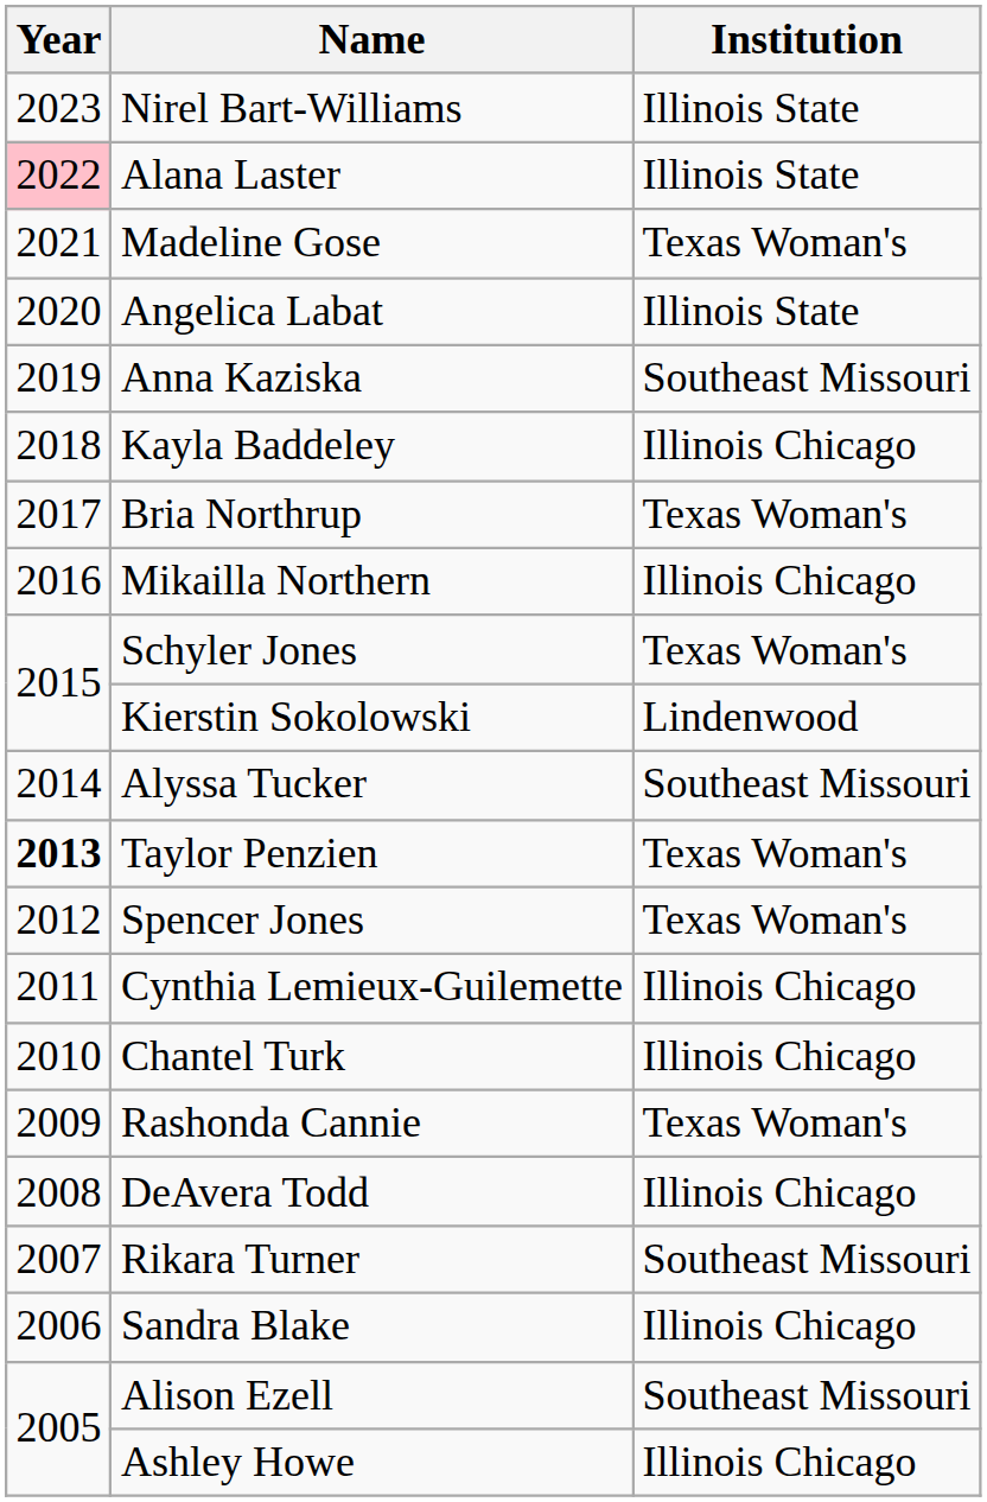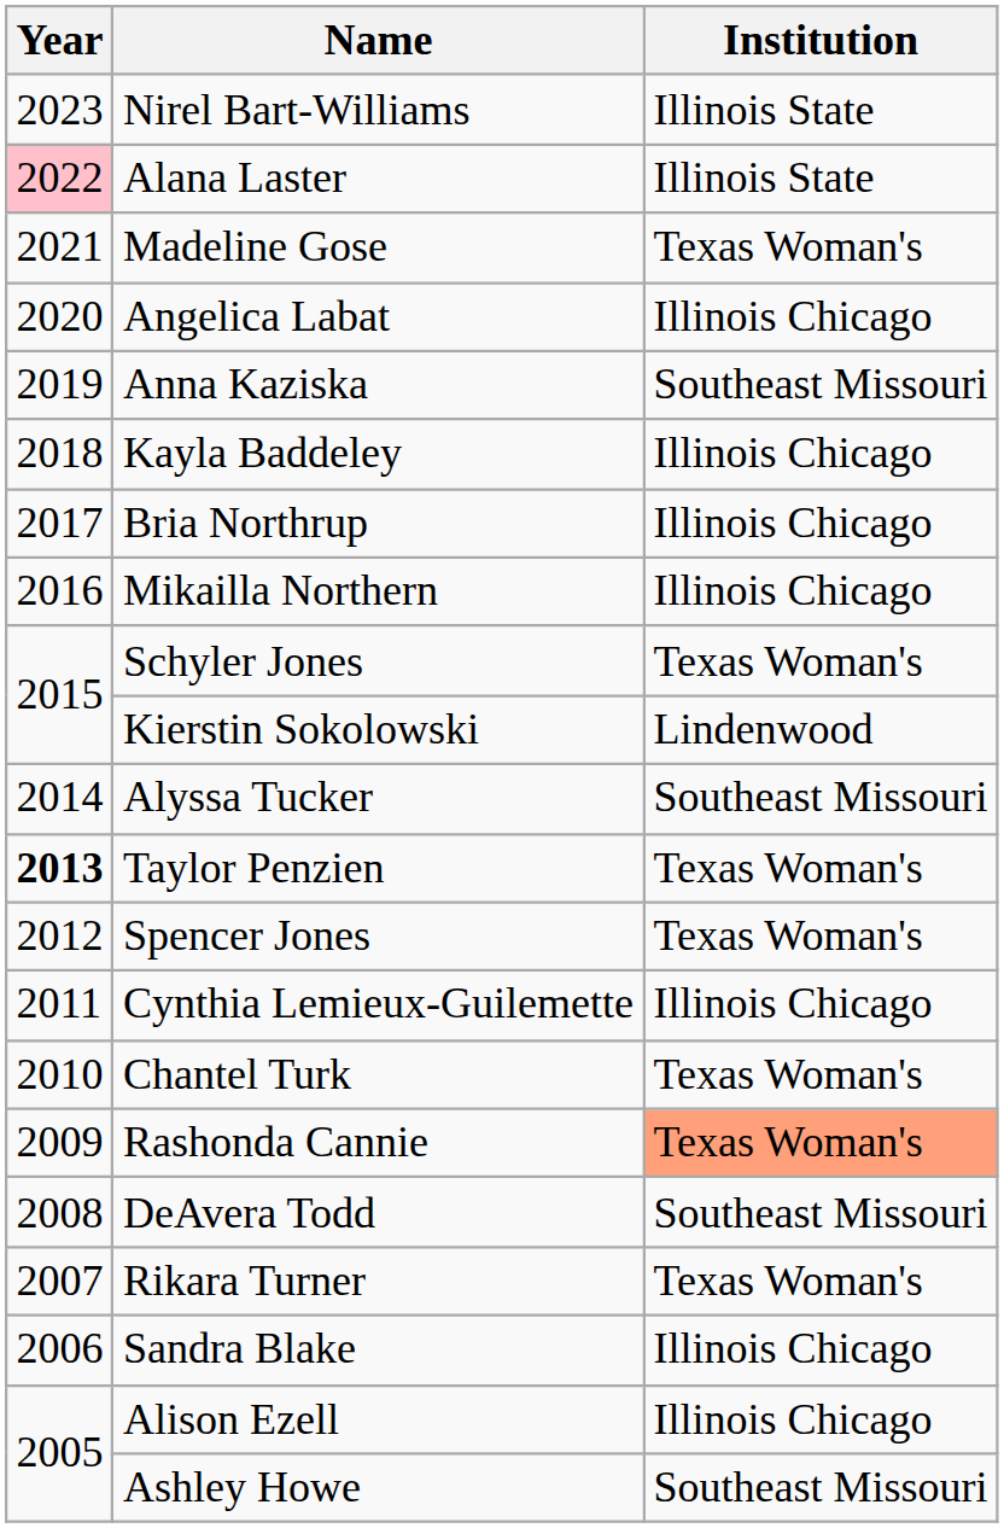Angelica Labat | Institution: Illinois State -> Illinois Chicago
Bria Northrup | Institution: Texas Woman's -> Illinois Chicago
Chantel Turk | Institution: Illinois Chicago -> Texas Woman's
Rashonda Cannie | Institution: no background -> lightsalmon background
DeAvera Todd | Institution: Illinois Chicago -> Southeast Missouri
Rikara Turner | Institution: Southeast Missouri -> Texas Woman's
Alison Ezell | Institution: Southeast Missouri -> Illinois Chicago
Ashley Howe | Institution: Illinois Chicago -> Southeast Missouri
